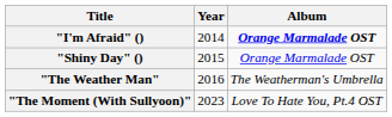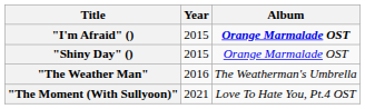"I'm Afraid" () | Year: 2014 -> 2015
"The Moment (With Sullyoon)" | Year: 2023 -> 2021
